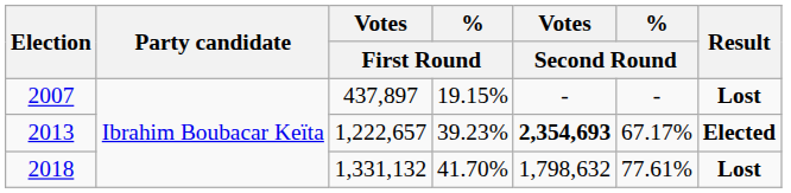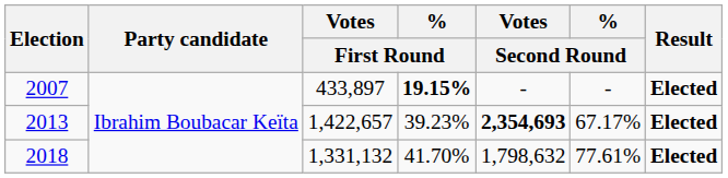2007 | Votes / First Round: 437,897 -> 433,897
2007 | % / First Round: normal -> bold
2007 | Result: Lost -> Elected
2013 | Votes / First Round: 1,222,657 -> 1,422,657
2018 | Result: Lost -> Elected
